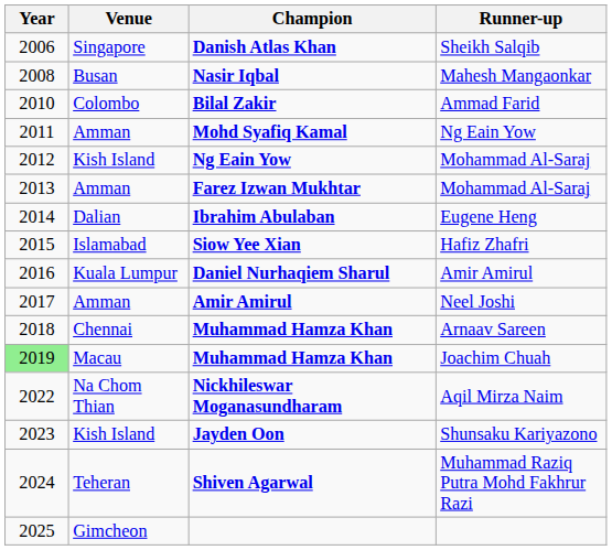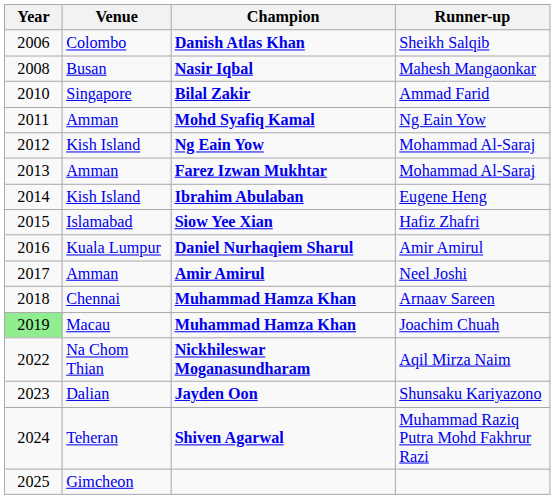Danish Atlas Khan | Venue: Singapore -> Colombo
Bilal Zakir | Venue: Colombo -> Singapore
Ibrahim Abulaban | Venue: Dalian -> Kish Island
Jayden Oon | Venue: Kish Island -> Dalian
